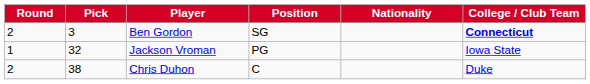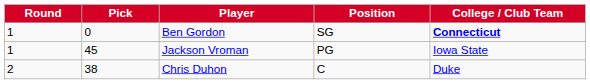- column: Nationality
Ben Gordon | Round: 2 -> 1
Ben Gordon | Pick: 3 -> 0
Jackson Vroman | Pick: 32 -> 45
